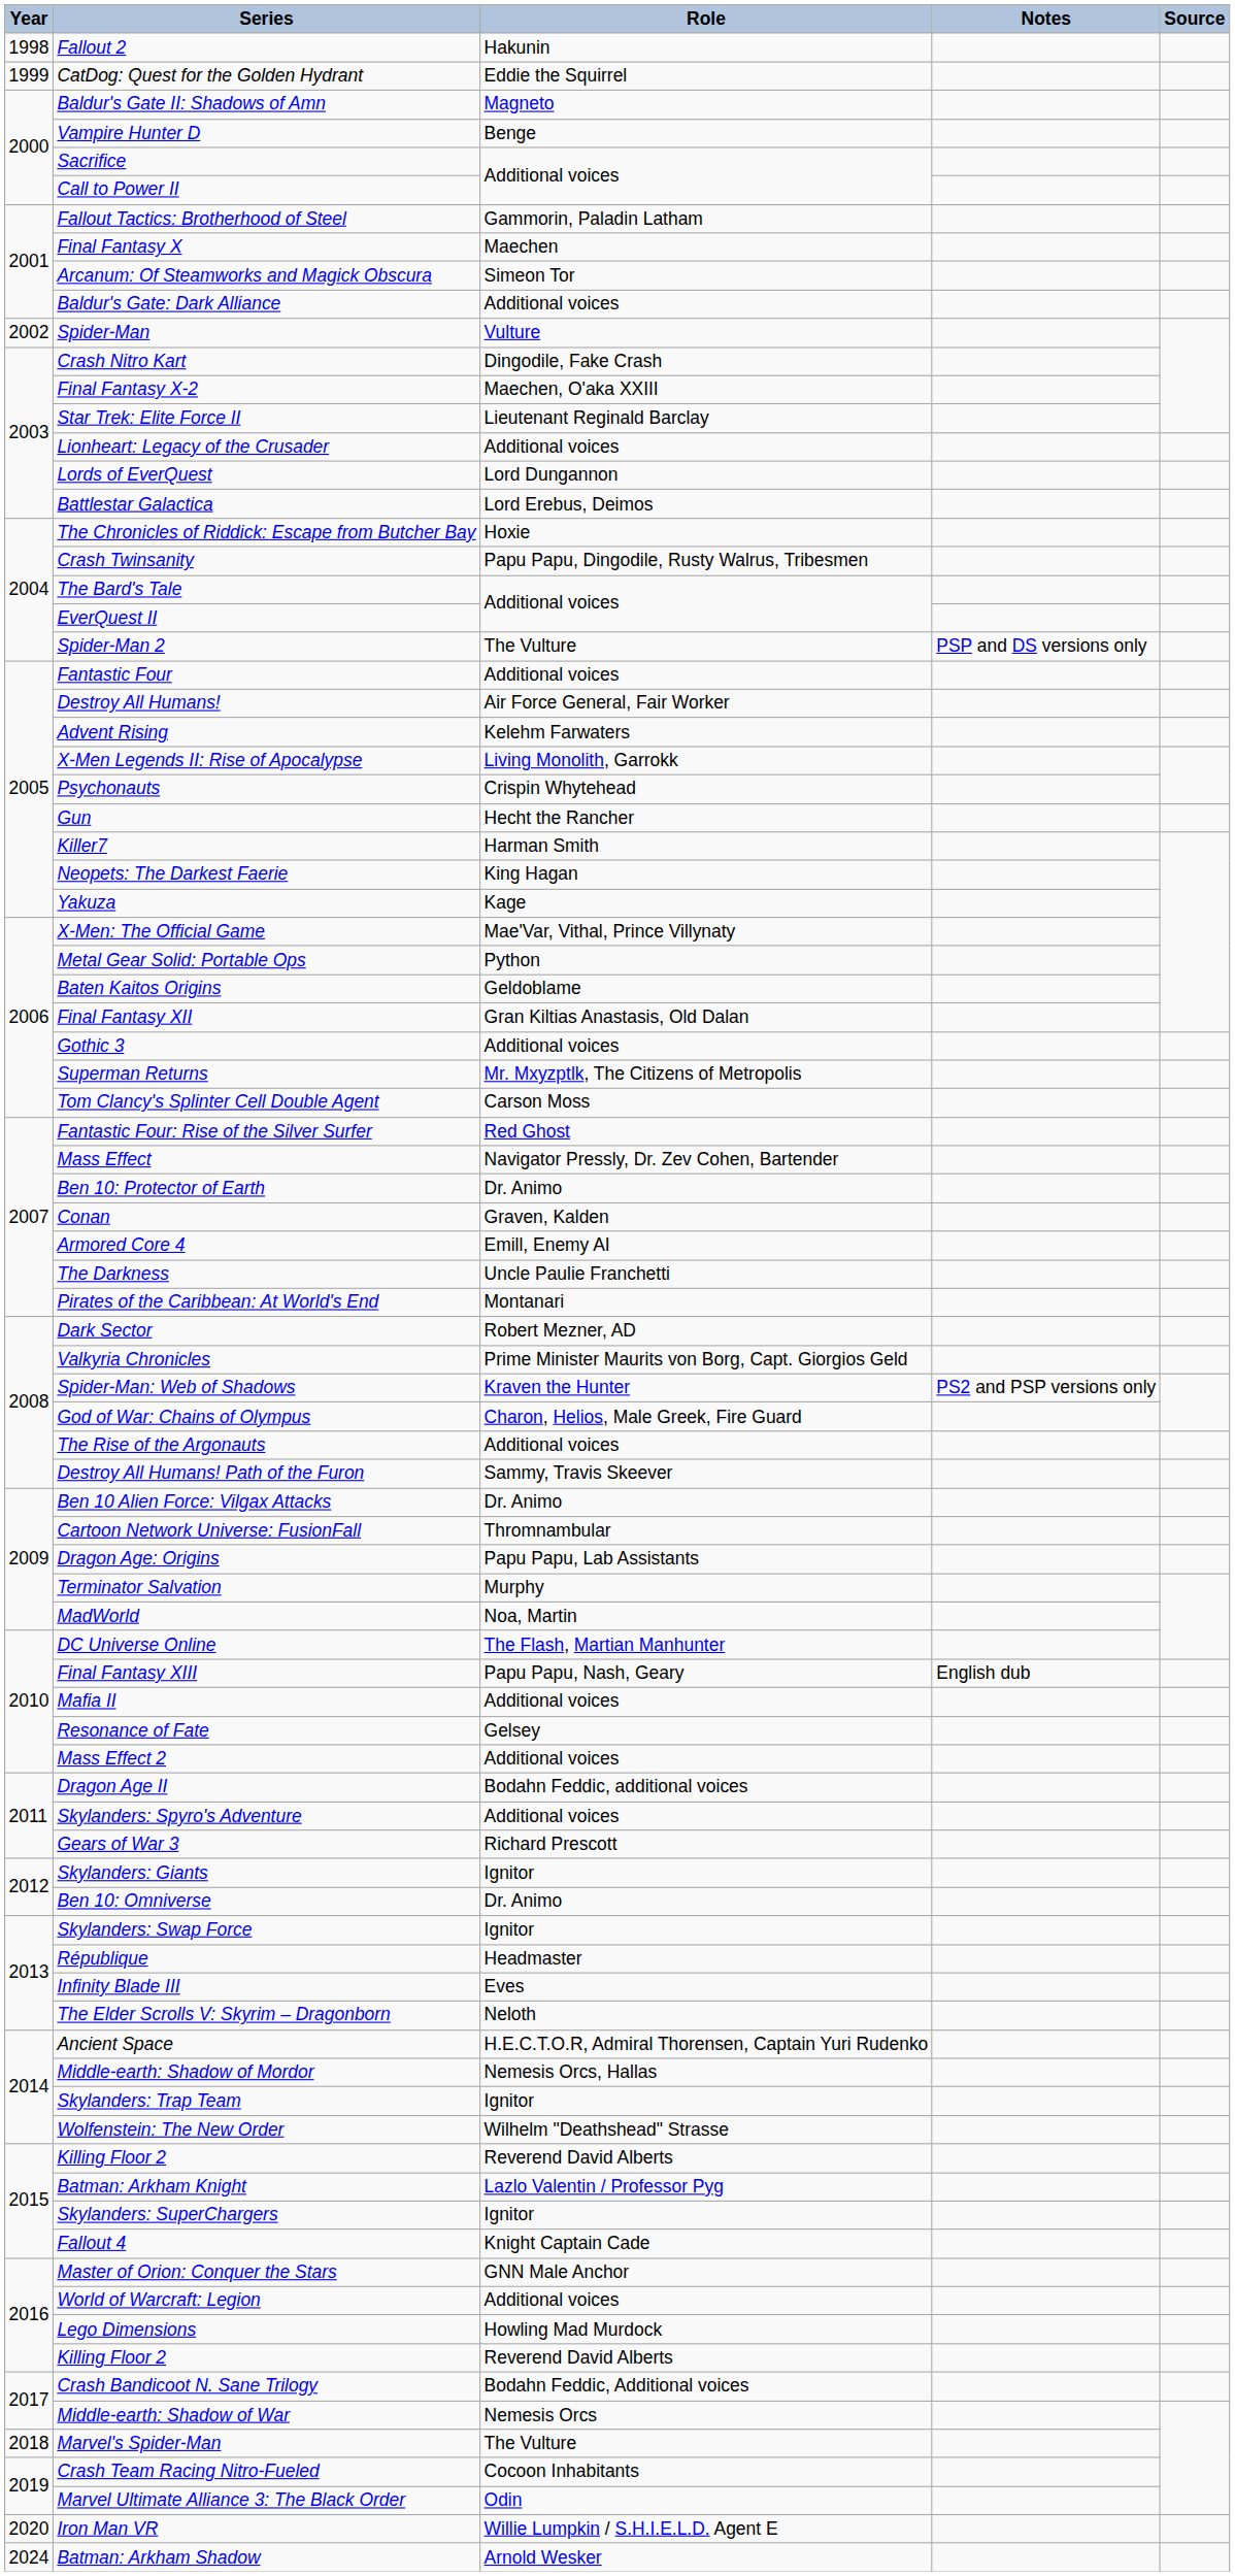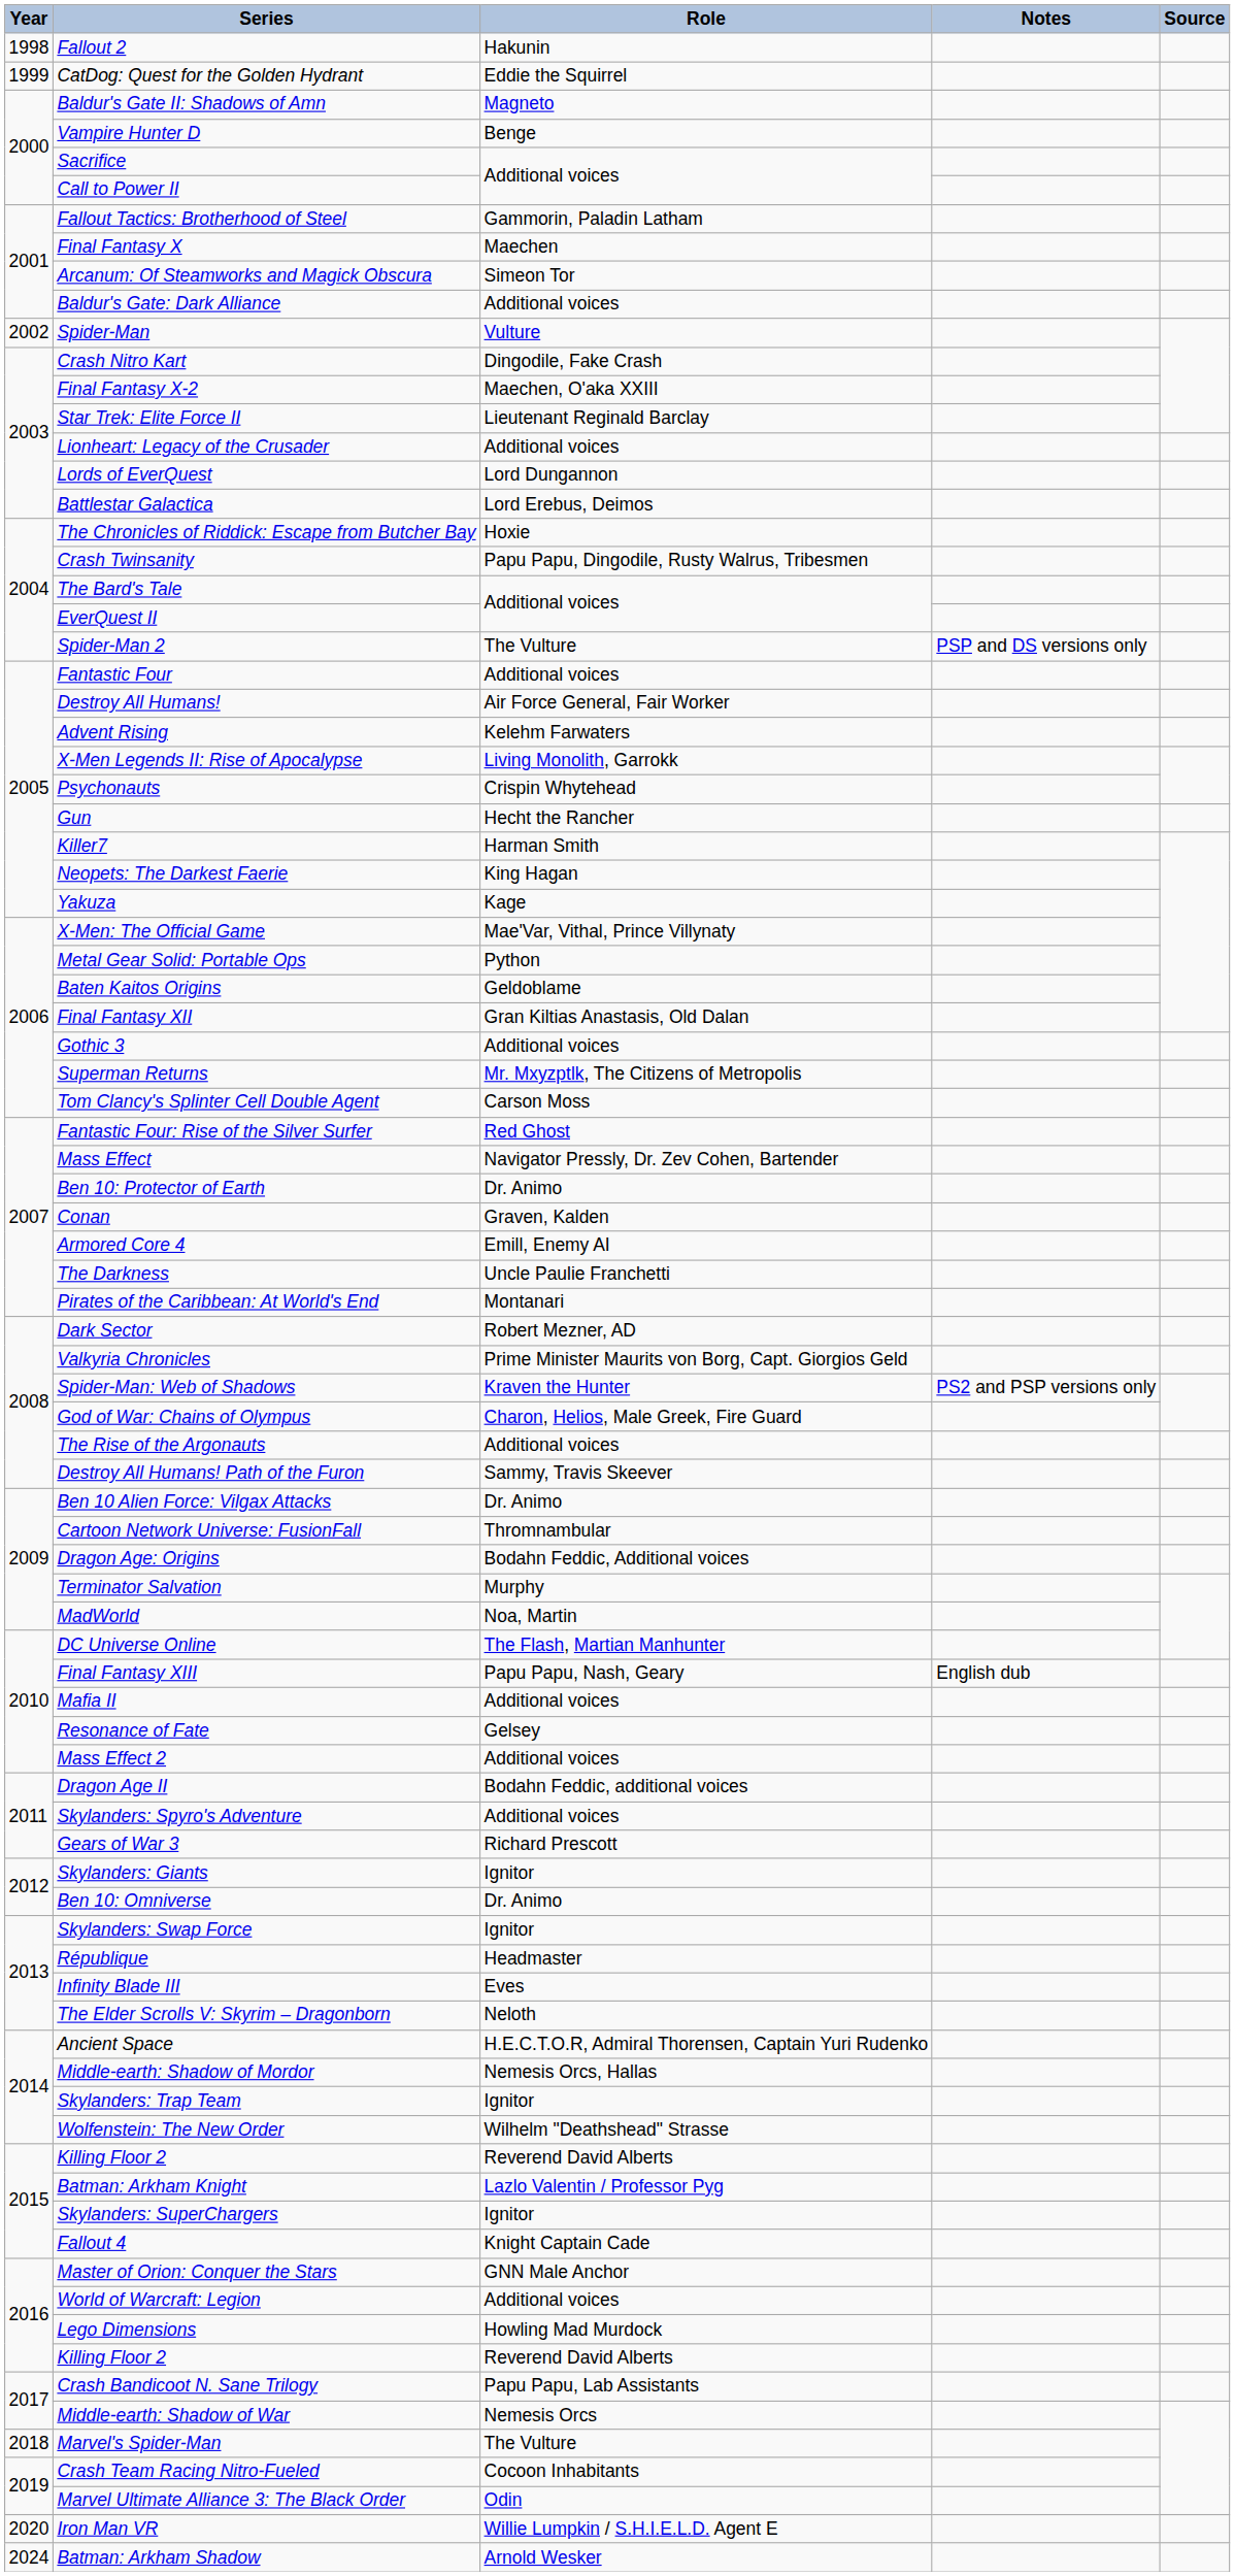Dragon Age: Origins | Role: Papu Papu, Lab Assistants -> Bodahn Feddic, Additional voices
Crash Bandicoot N. Sane Trilogy | Role: Bodahn Feddic, Additional voices -> Papu Papu, Lab Assistants
